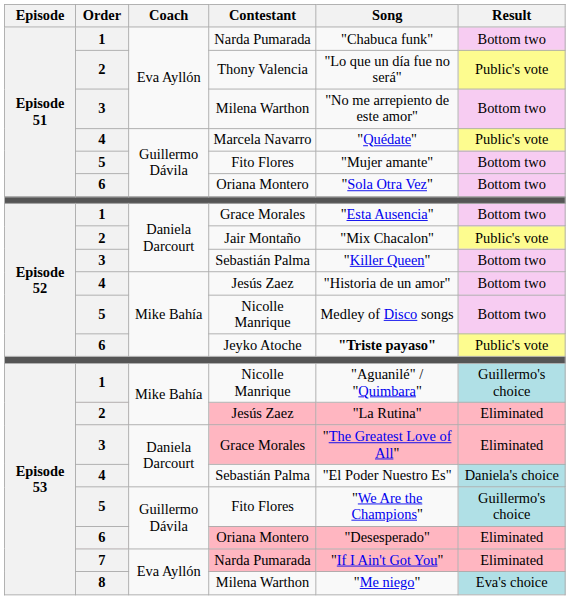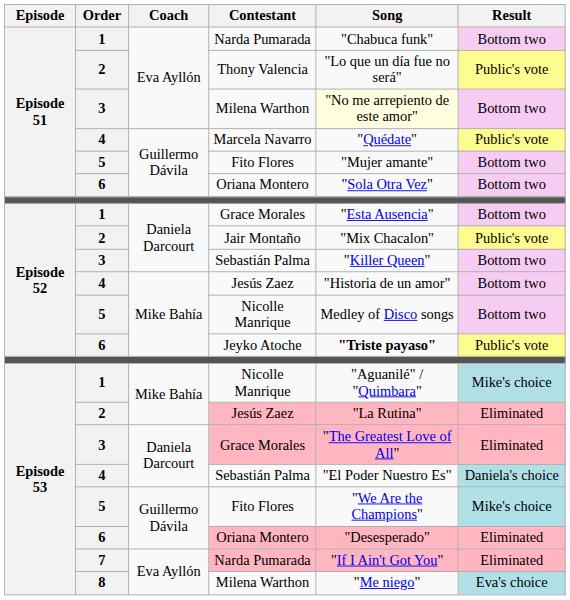Episode 51 / Milena Warthon | Song: no background -> lightyellow background
Episode 53 / Nicolle Manrique | Result: Guillermo's choice -> Mike's choice
Episode 53 / Fito Flores | Result: Guillermo's choice -> Mike's choice
